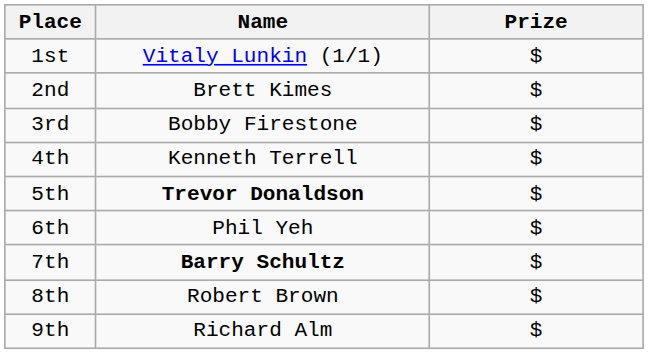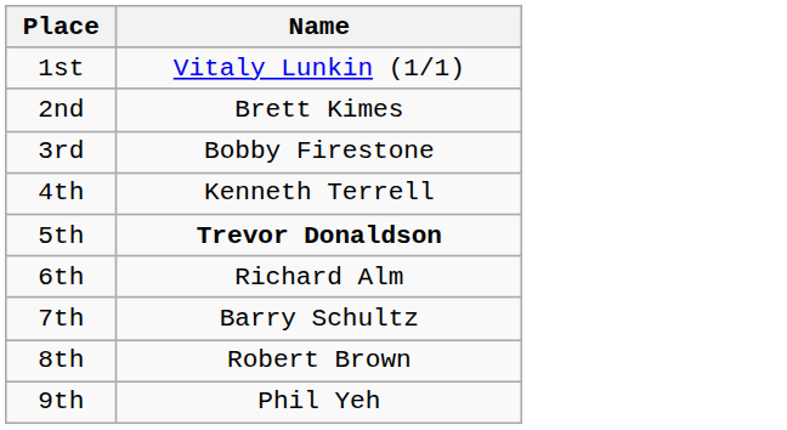- column: Prize | $ | $ | $ | $ | $ | $ | $ | $ | $
6th | Name: Phil Yeh -> Richard Alm
7th | Name: bold -> normal
9th | Name: Richard Alm -> Phil Yeh
